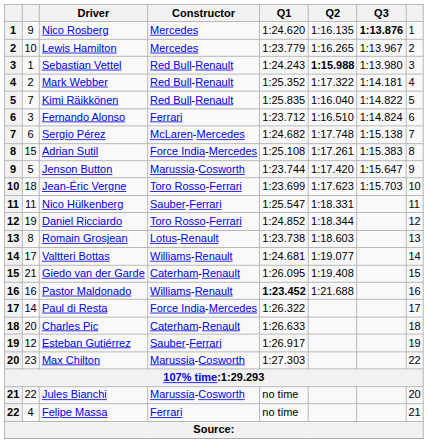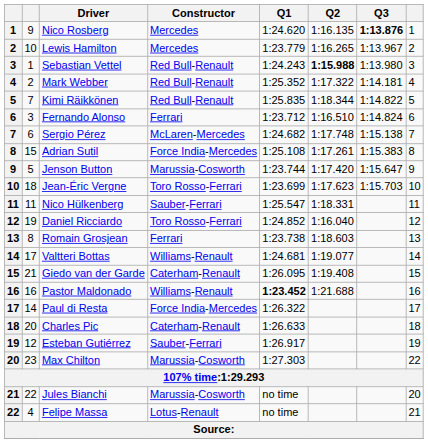Kimi Räikkönen | Q2: 1:16.040 -> 1:18.344
Daniel Ricciardo | Q2: 1:18.344 -> 1:16.040
Romain Grosjean | Constructor: Lotus-Renault -> Ferrari
Felipe Massa | Constructor: Ferrari -> Lotus-Renault
